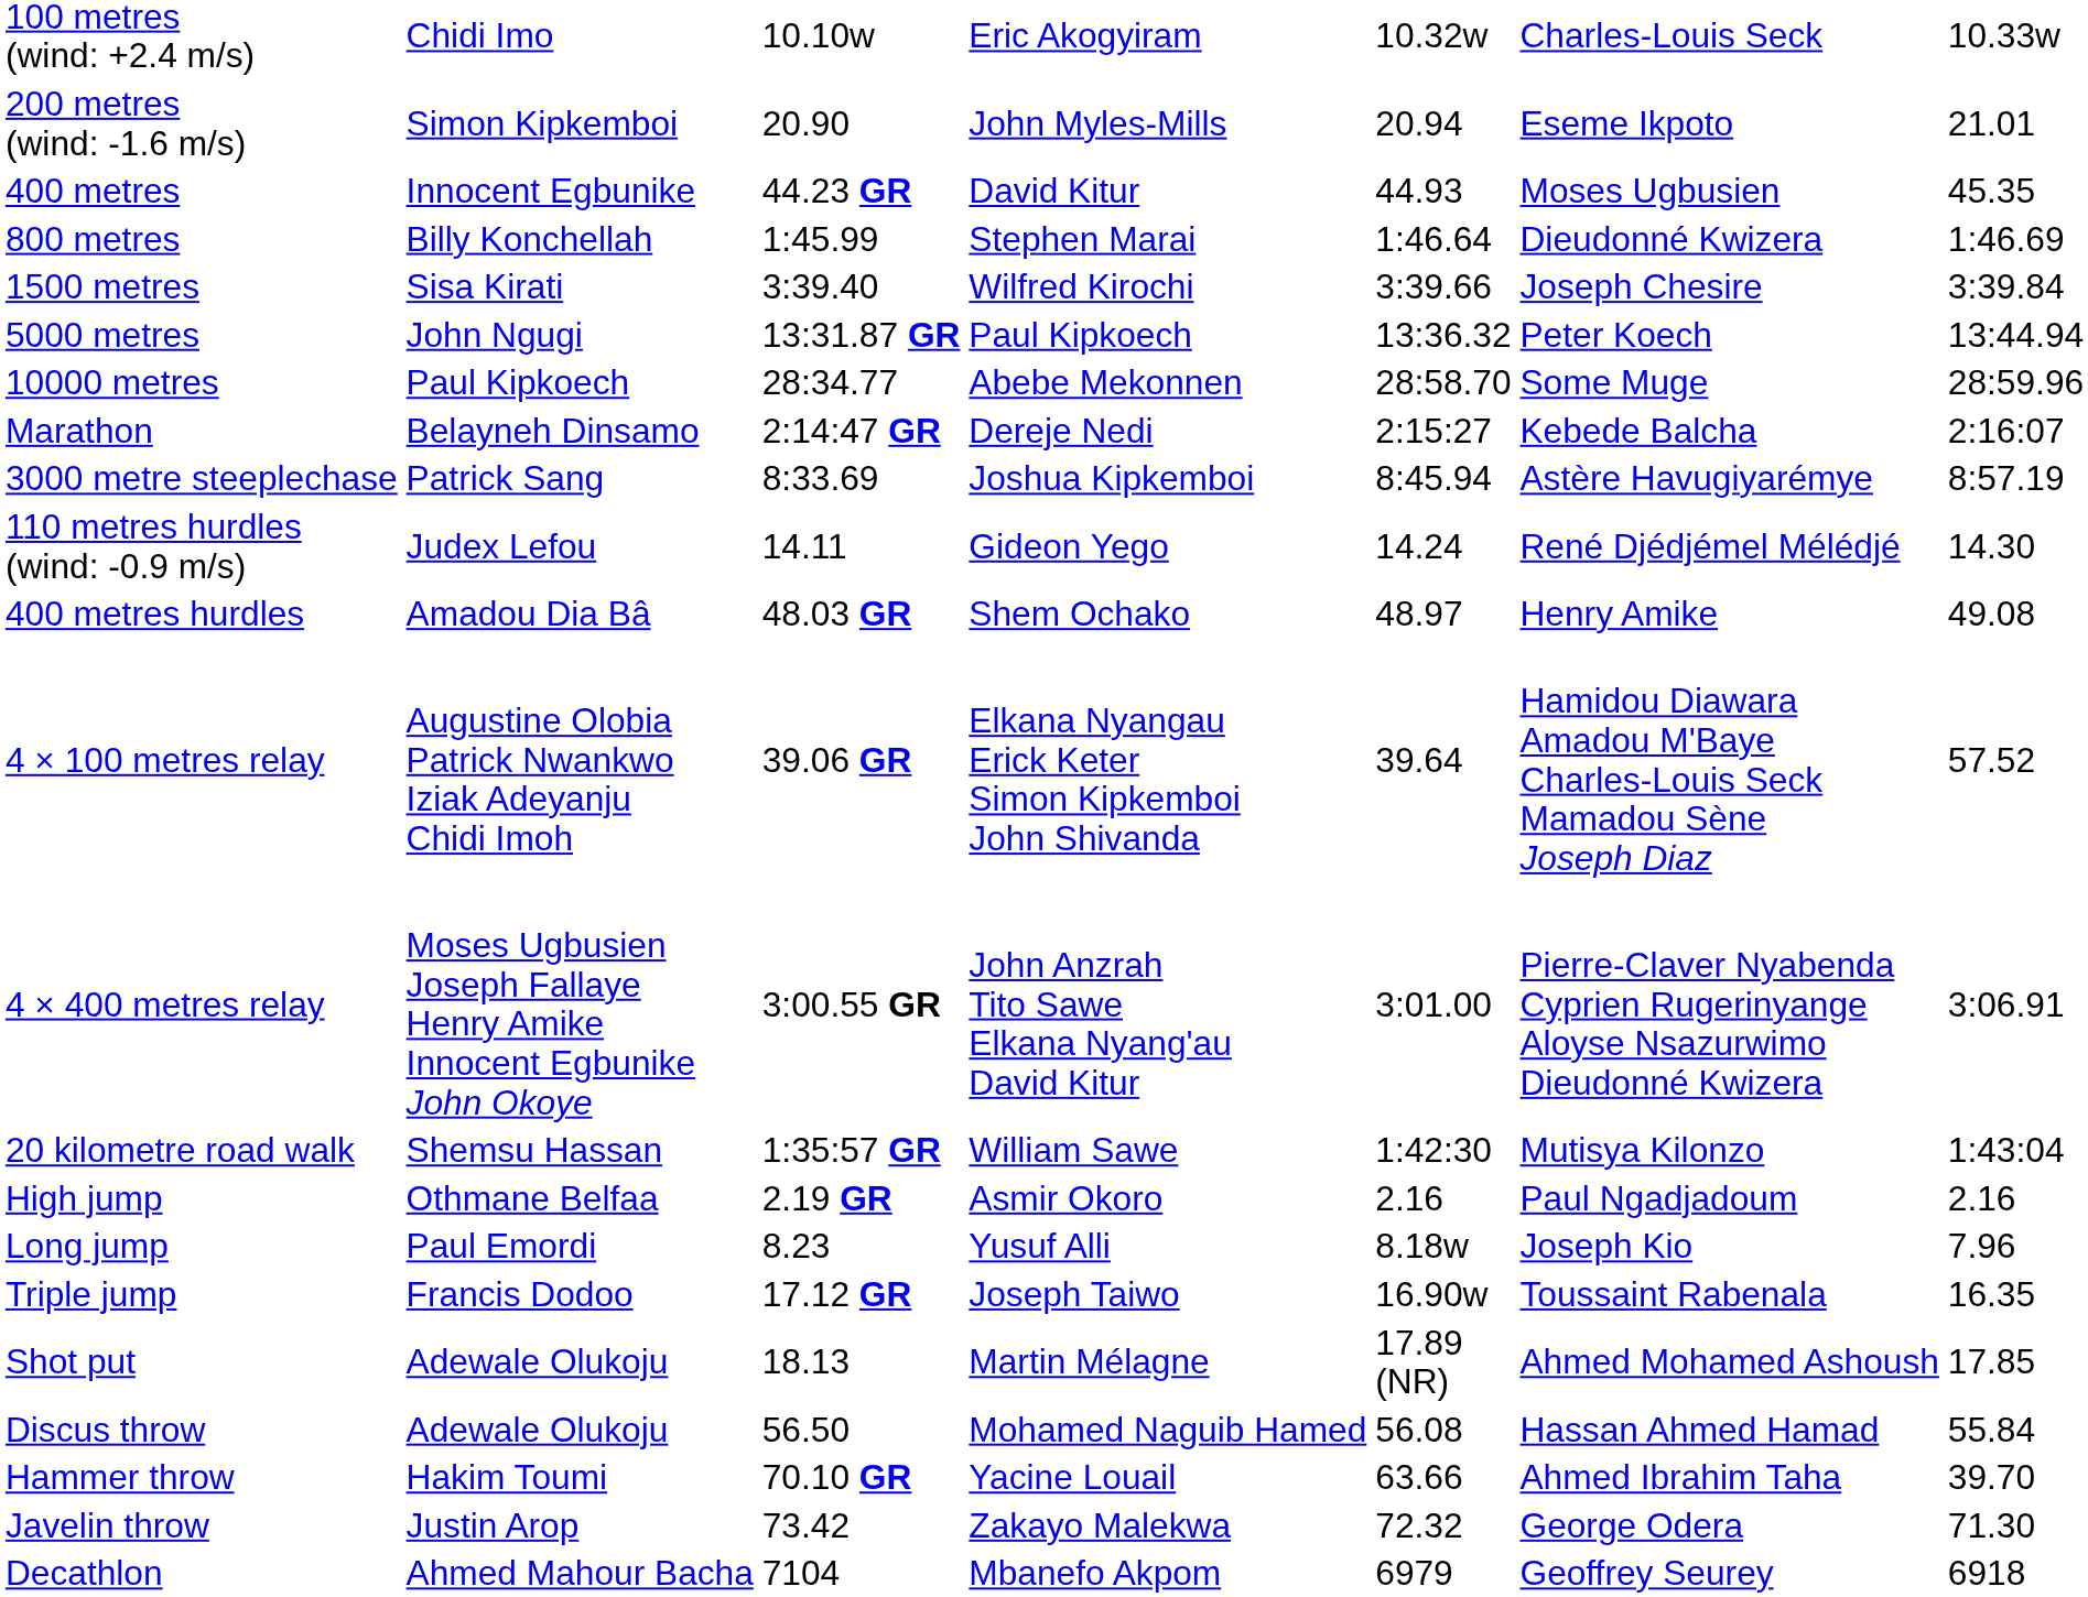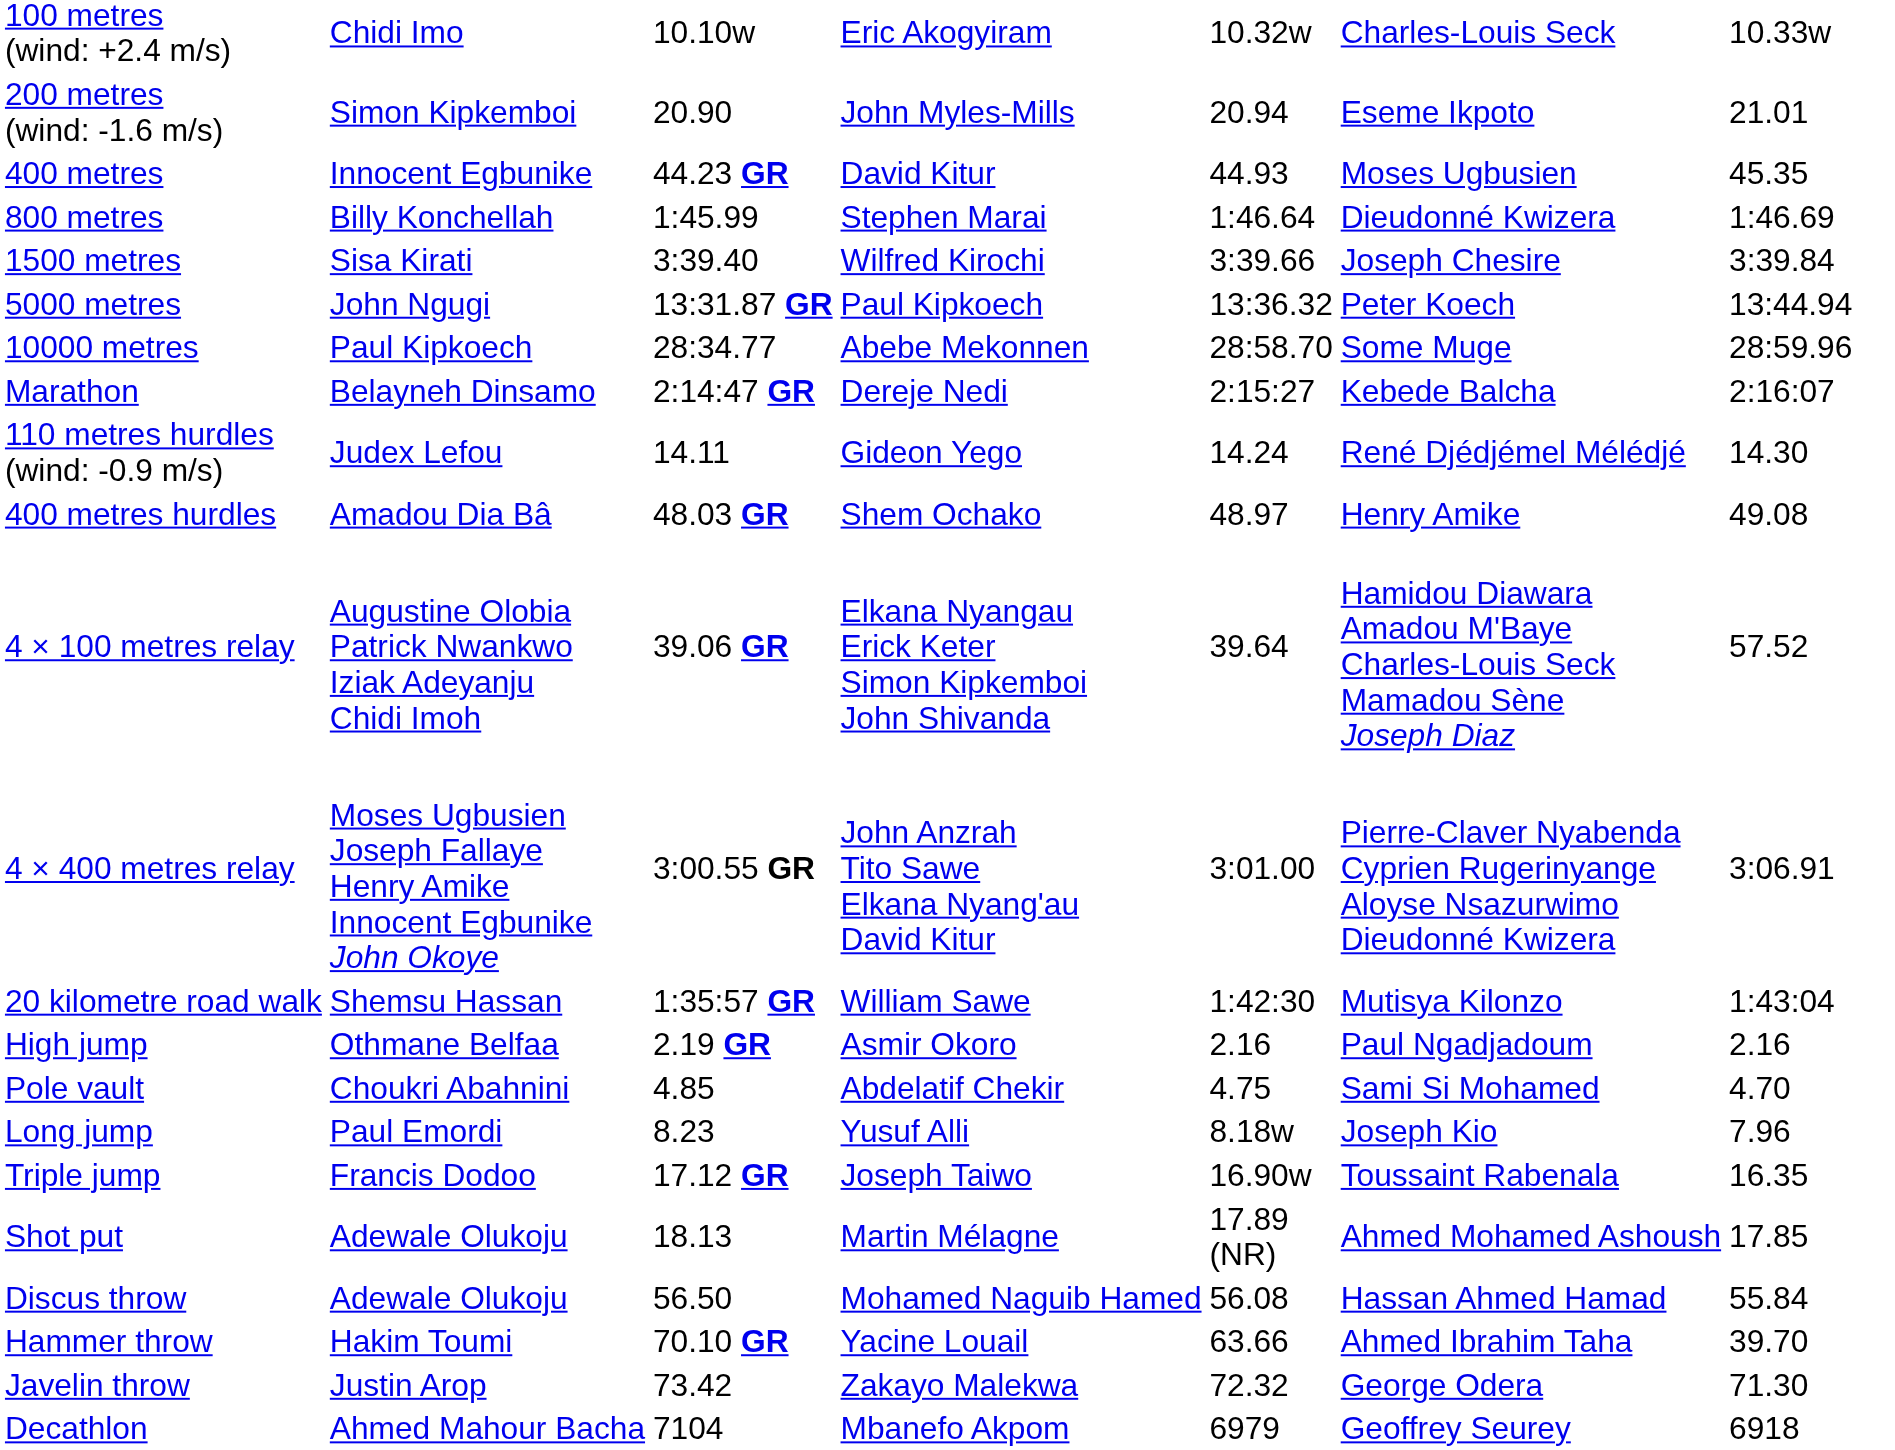- row: 3000 metre steeplechase | Patrick Sang | 8:33.69 | Joshua Kipkemboi | 8:45.94 | Astère Havugiyarémye | 8:57.19
+ row: Pole vault | Choukri Abahnini | 4.85 | Abdelatif Chekir | 4.75 | Sami Si Mohamed | 4.70
